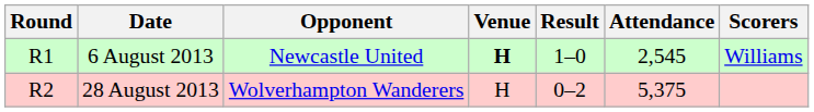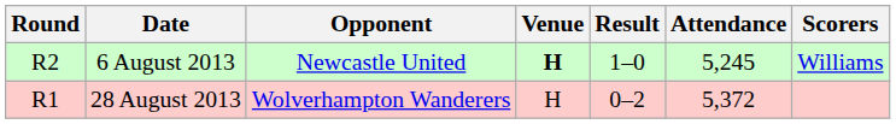6 August 2013 | Round: R1 -> R2
6 August 2013 | Attendance: 2,545 -> 5,245
28 August 2013 | Round: R2 -> R1
28 August 2013 | Attendance: 5,375 -> 5,372
